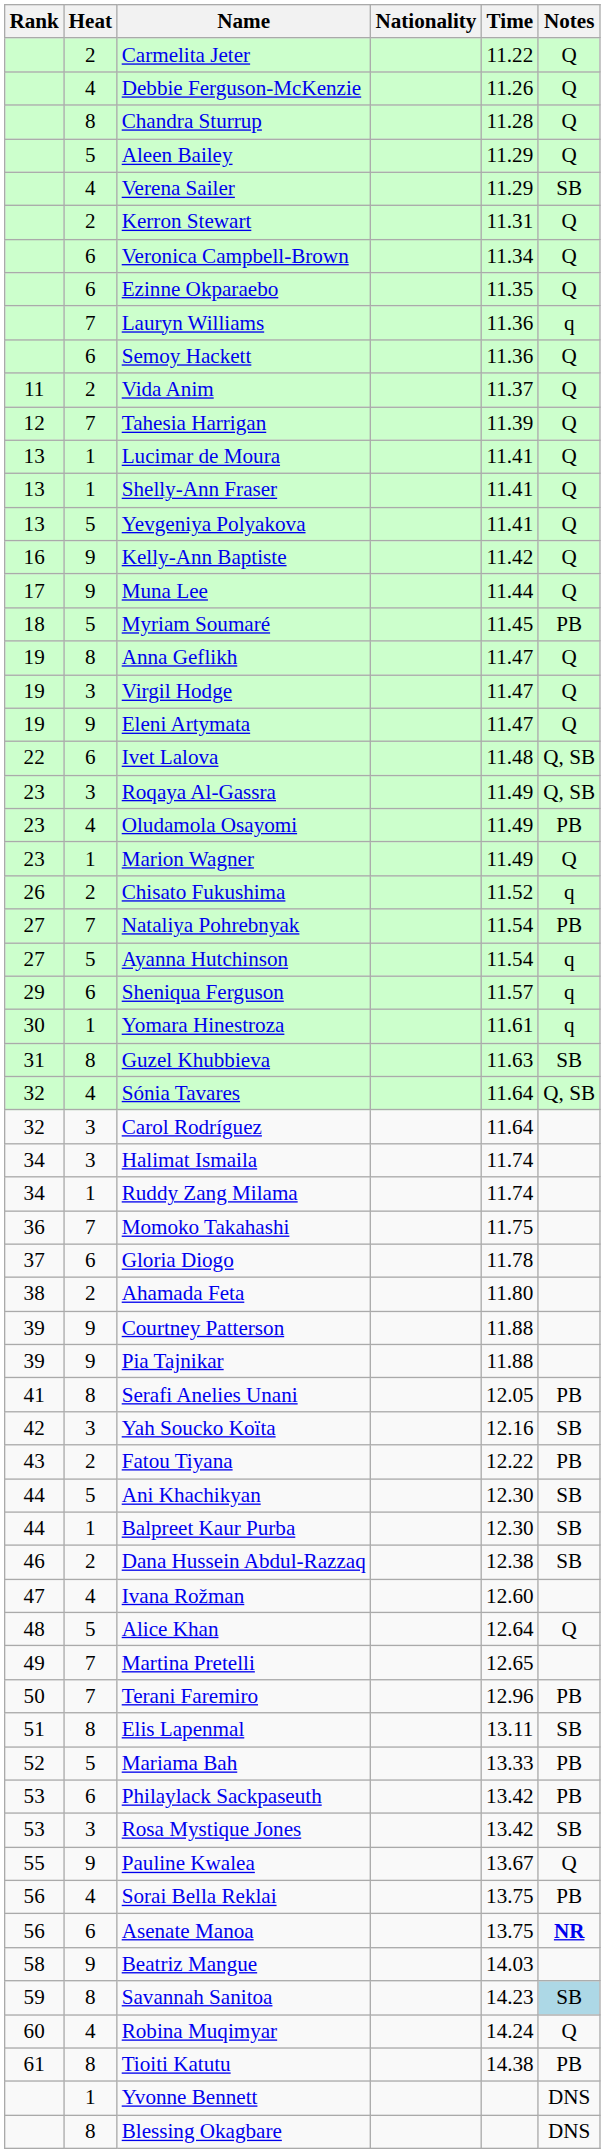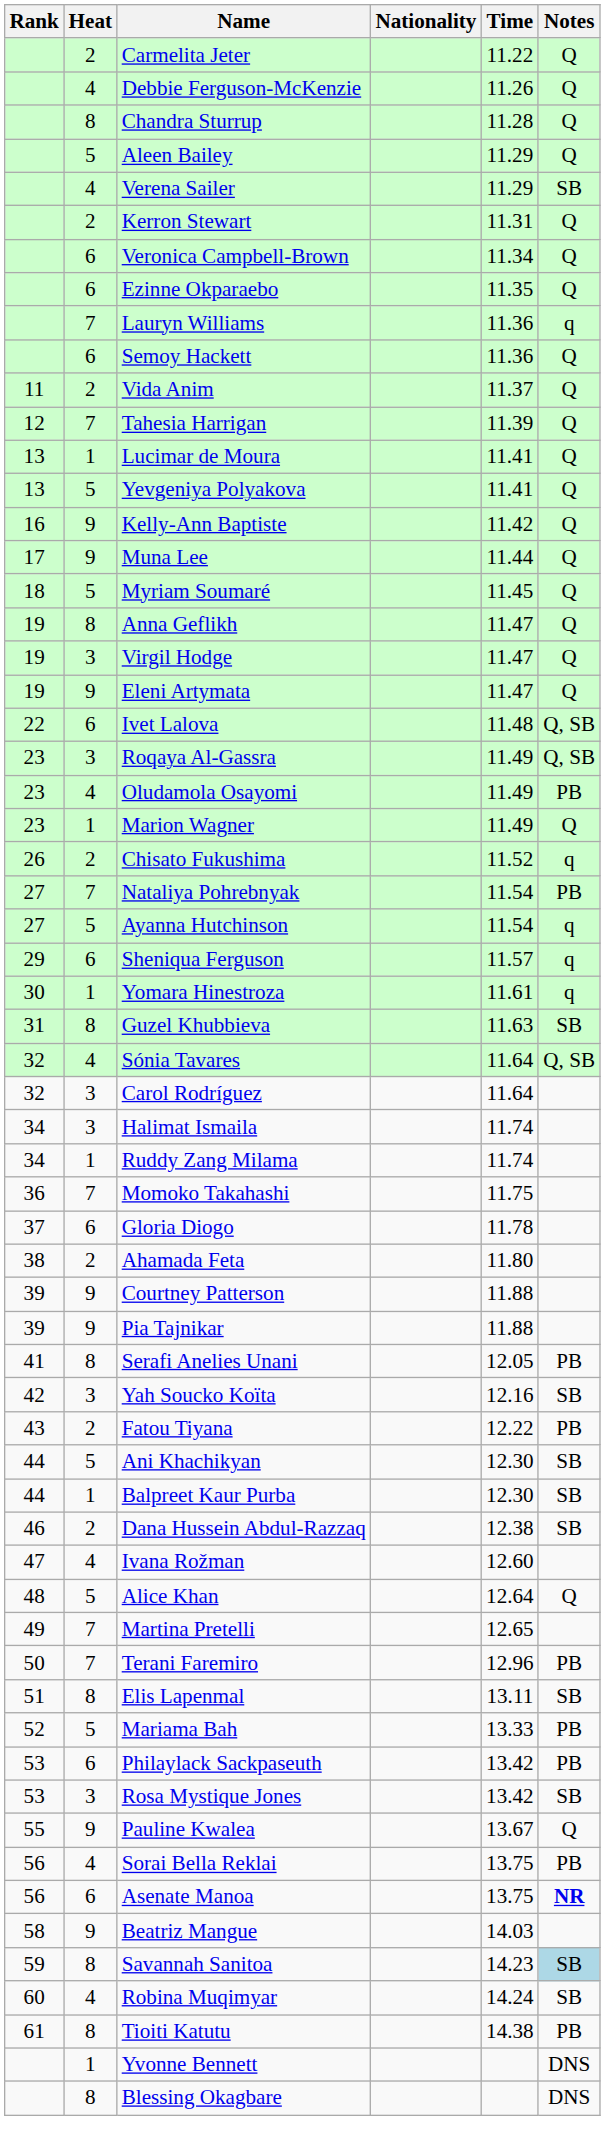- row: 13 | 1 | Shelly-Ann Fraser | 11.41 | Q
Myriam Soumaré | Notes: PB -> Q
Robina Muqimyar | Notes: Q -> SB
